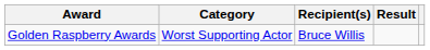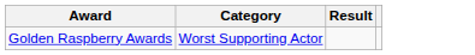- column: Recipient(s) | Bruce Willis
